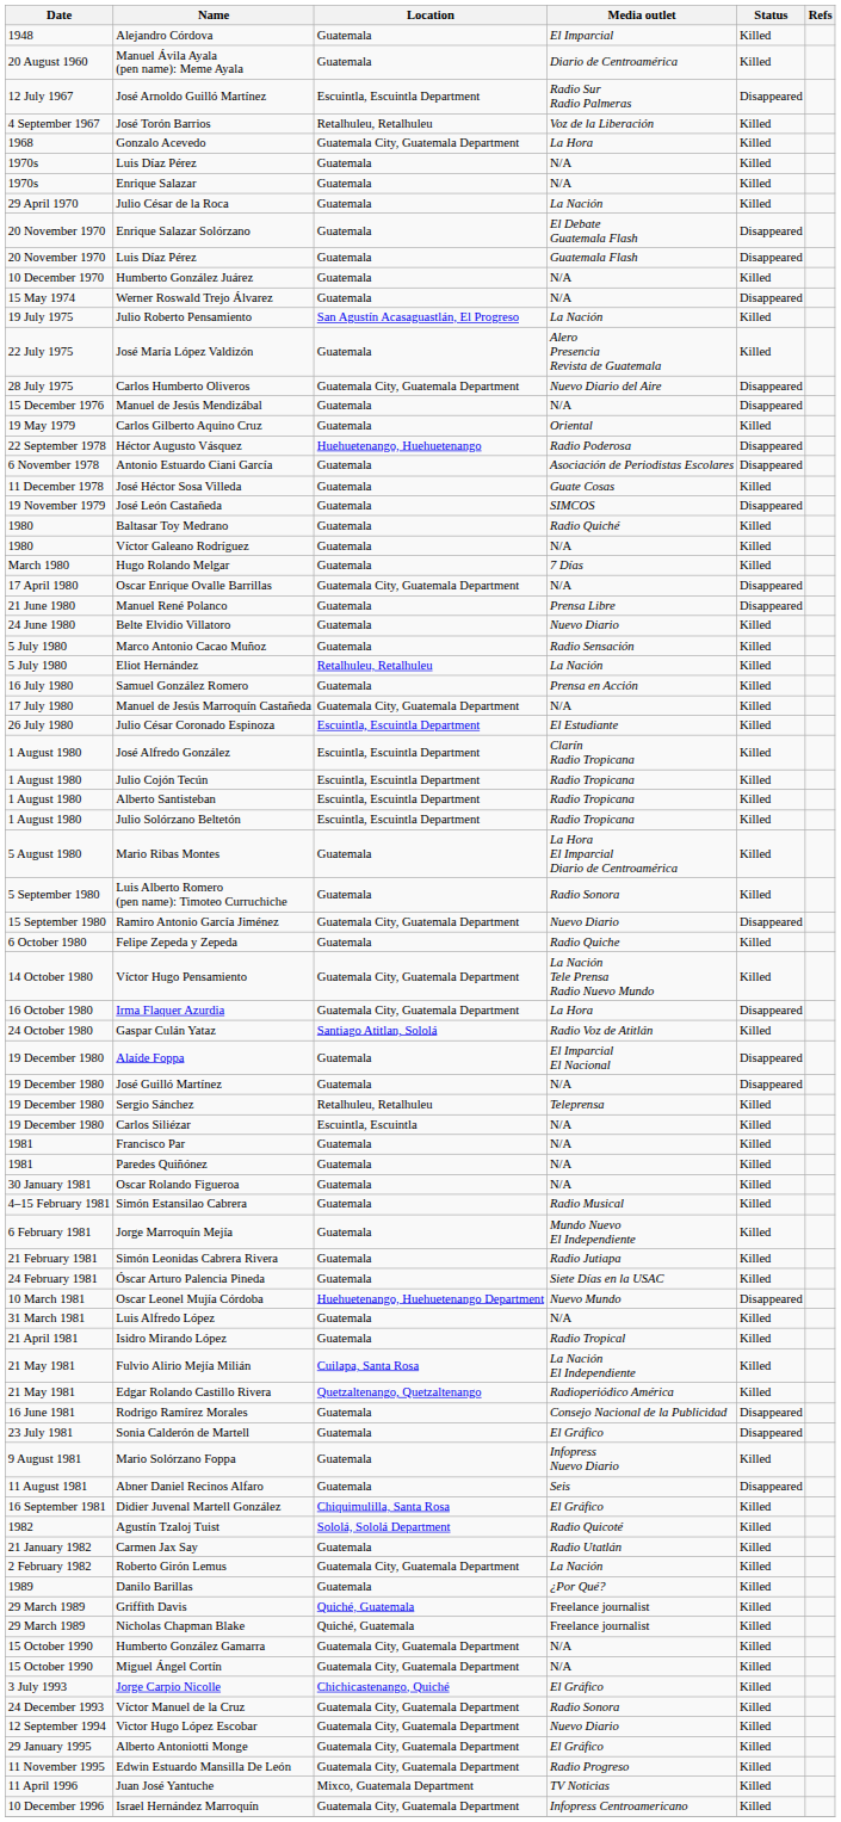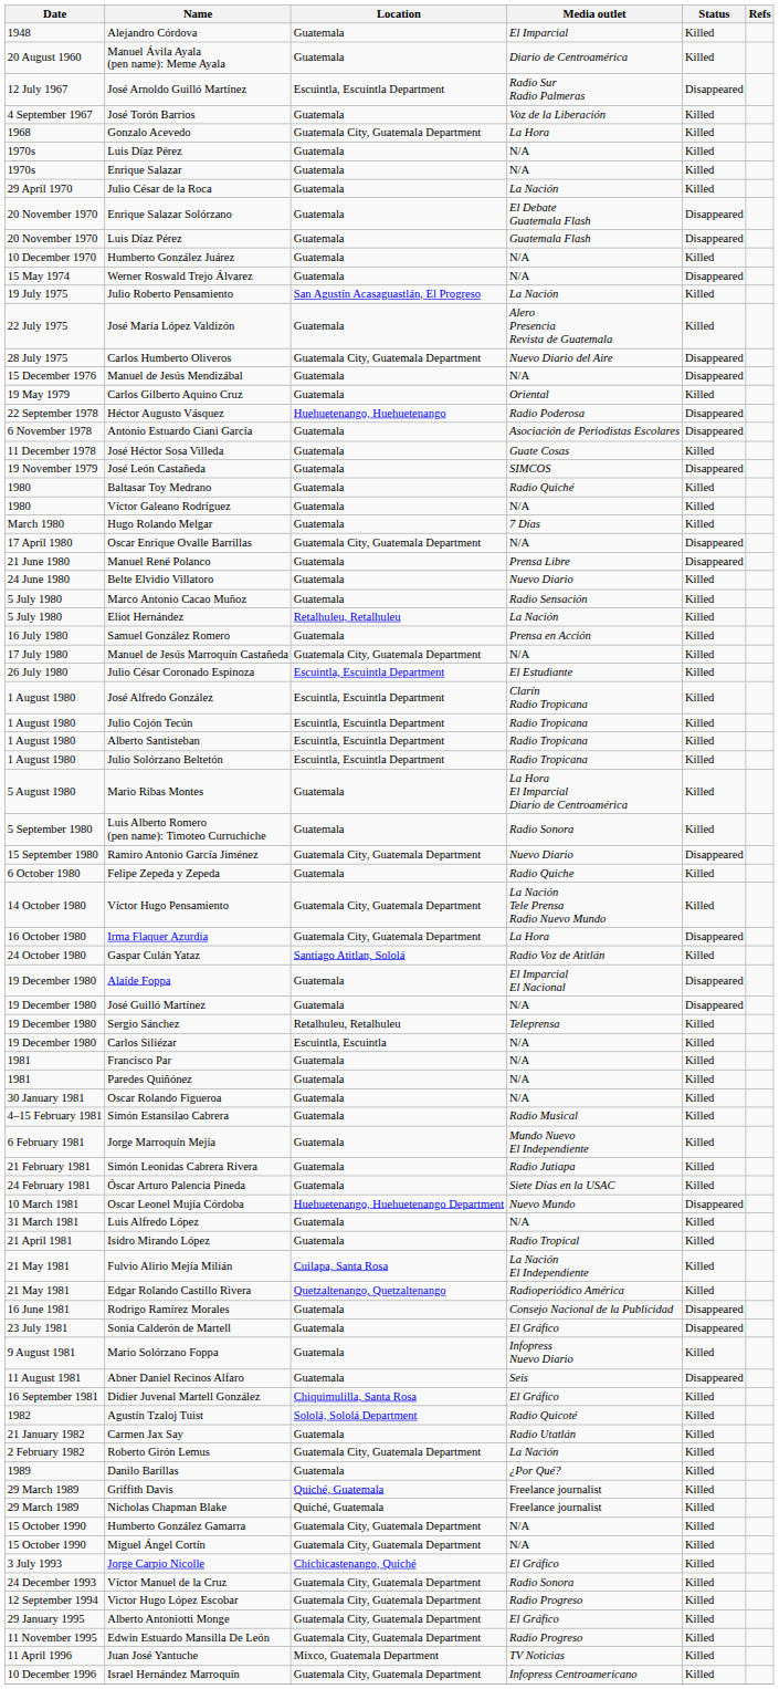José Torón Barrios | Location: Retalhuleu, Retalhuleu -> Guatemala
Victor Hugo López Escobar | Media outlet: Nuevo Diario -> Radio Progreso
